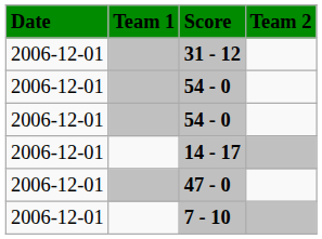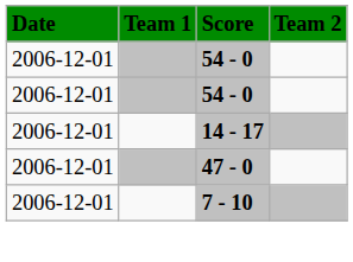- row: 2006-12-01 | 31 - 12
